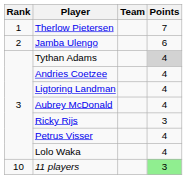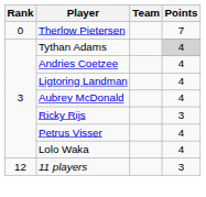Therlow Pietersen | Rank: 1 -> 0
- row: 2 | Jamba Ulengo | 6
11 players | Rank: 10 -> 12
11 players | Points: lightgreen background -> no background
